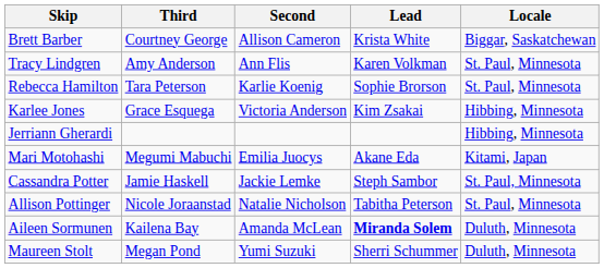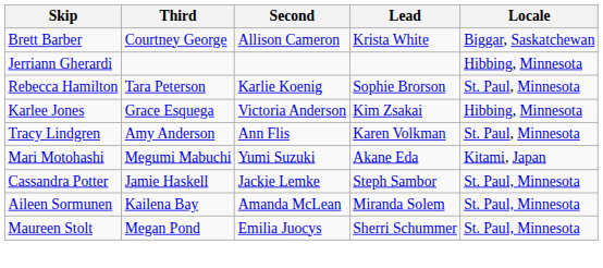rows swapped: Jerriann Gherardi <-> Tracy Lindgren
Mari Motohashi | Second: Emilia Juocys -> Yumi Suzuki
- row: Allison Pottinger | Nicole Joraanstad | Natalie Nicholson | Tabitha Peterson | St. Paul, Minnesota
Aileen Sormunen | Lead: bold -> normal
Aileen Sormunen | Locale: Duluth, Minnesota -> St. Paul, Minnesota
Maureen Stolt | Second: Yumi Suzuki -> Emilia Juocys
Maureen Stolt | Locale: Duluth, Minnesota -> St. Paul, Minnesota
